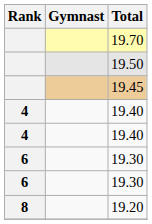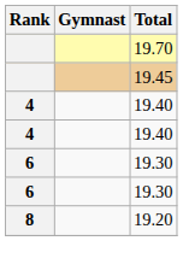- row: 19.50
